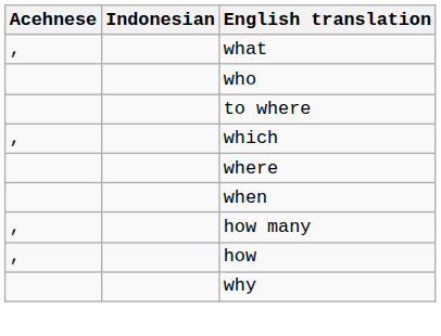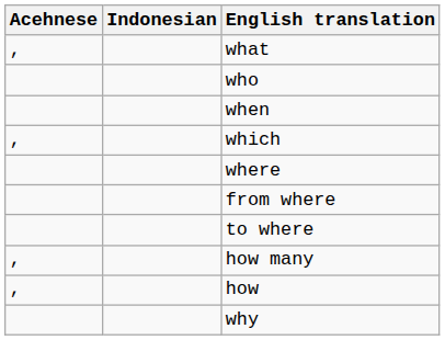rows swapped: when <-> to where
+ row: from where
